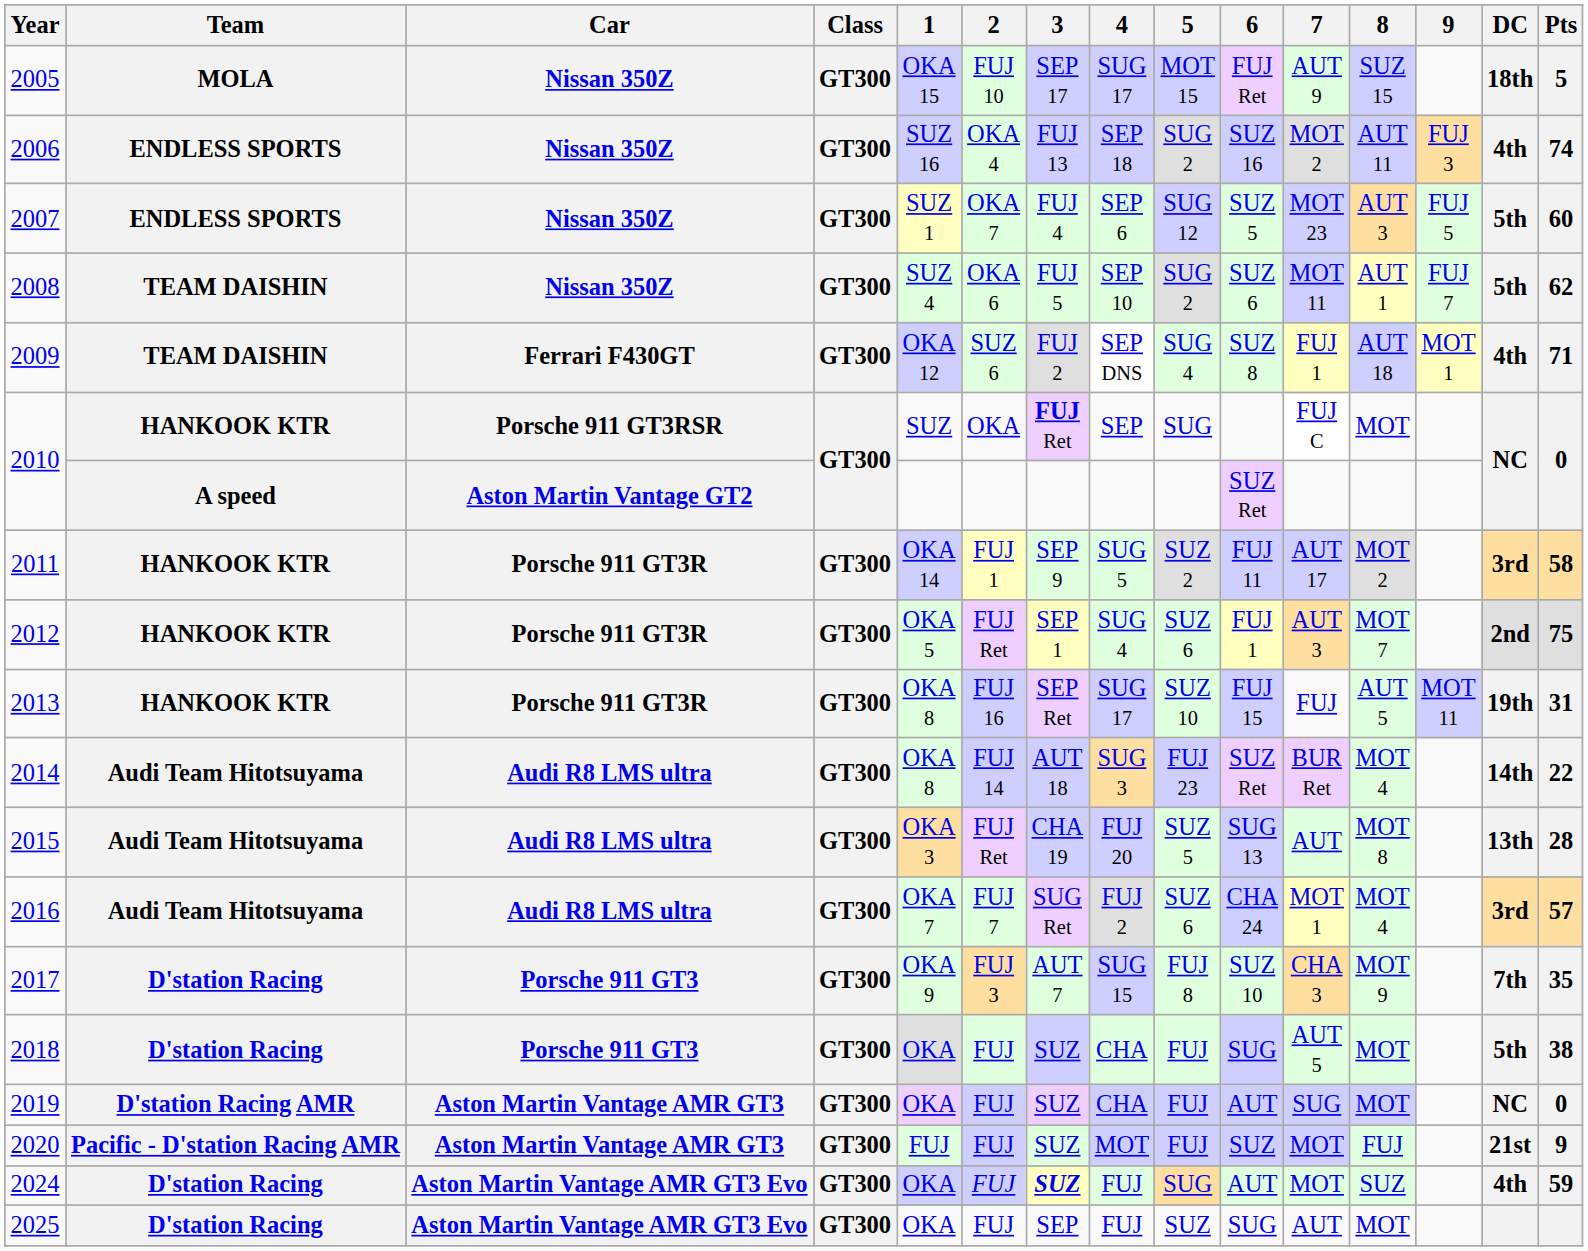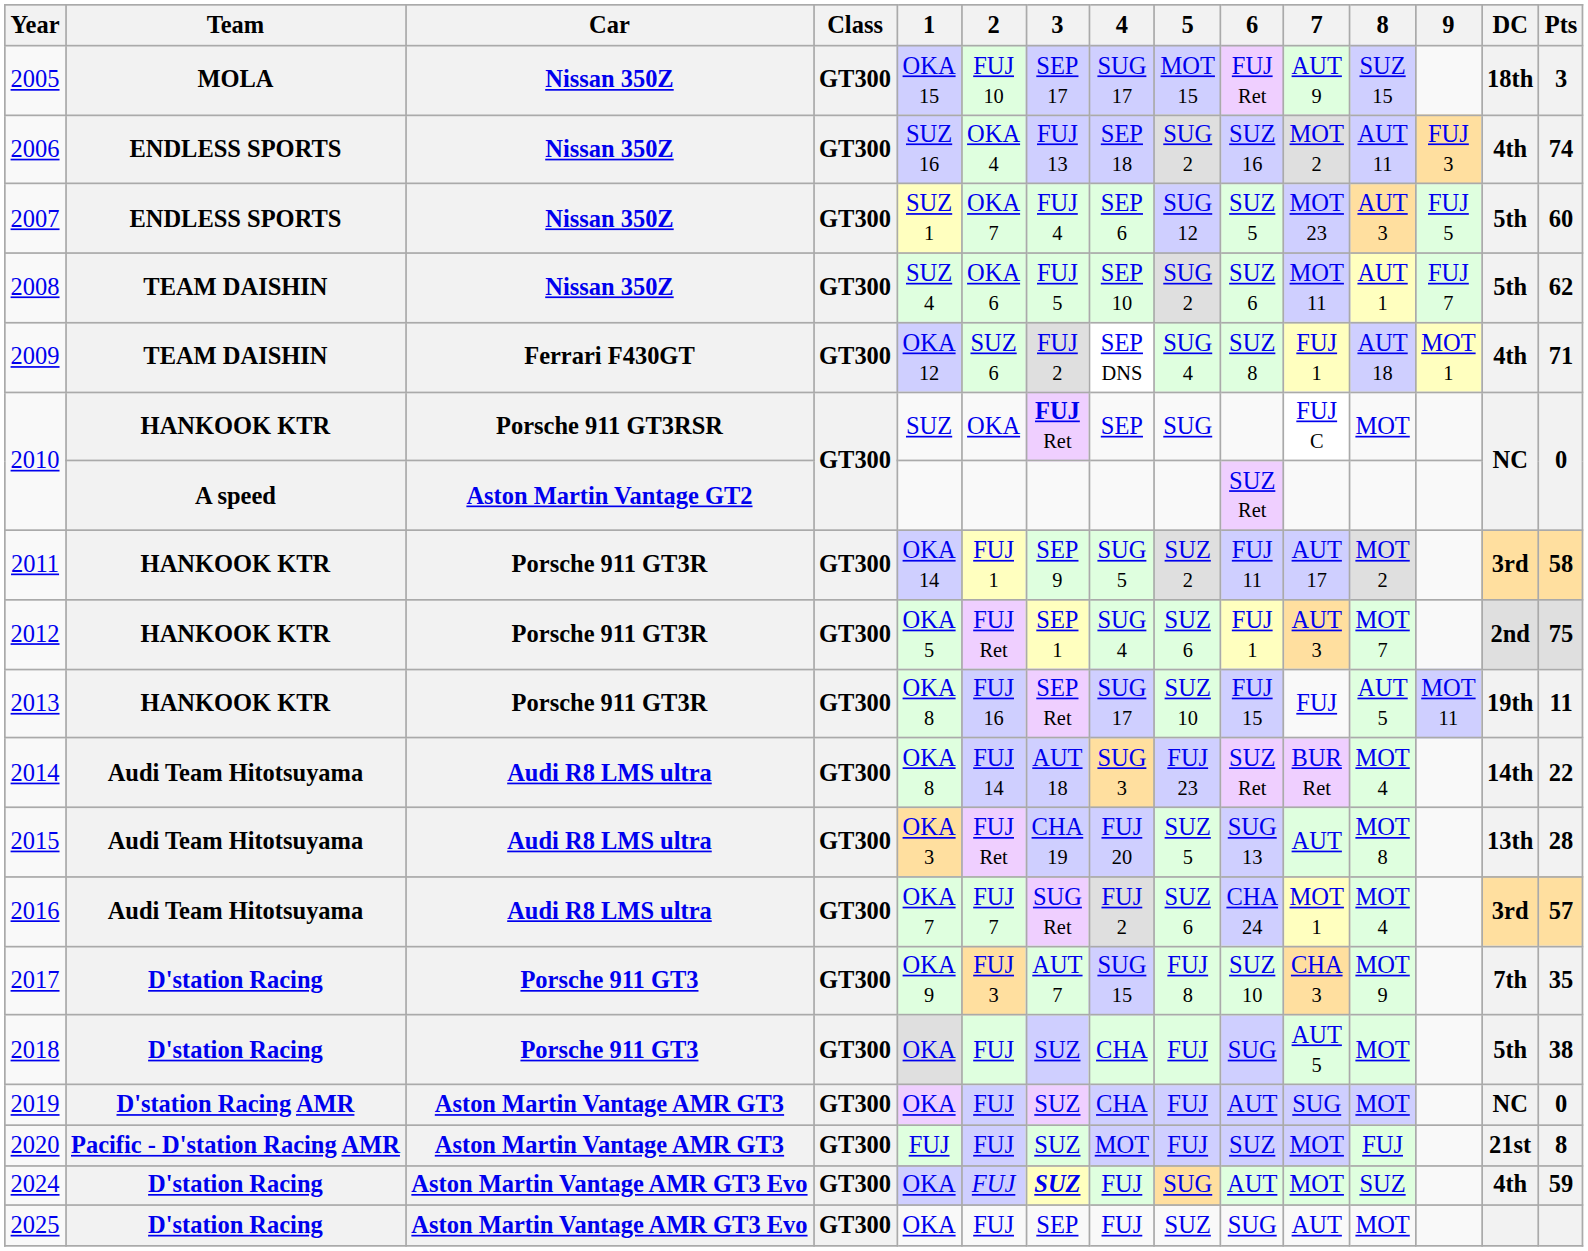2005 | Pts: 5 -> 3
2013 | Pts: 31 -> 11
2020 | Pts: 9 -> 8
